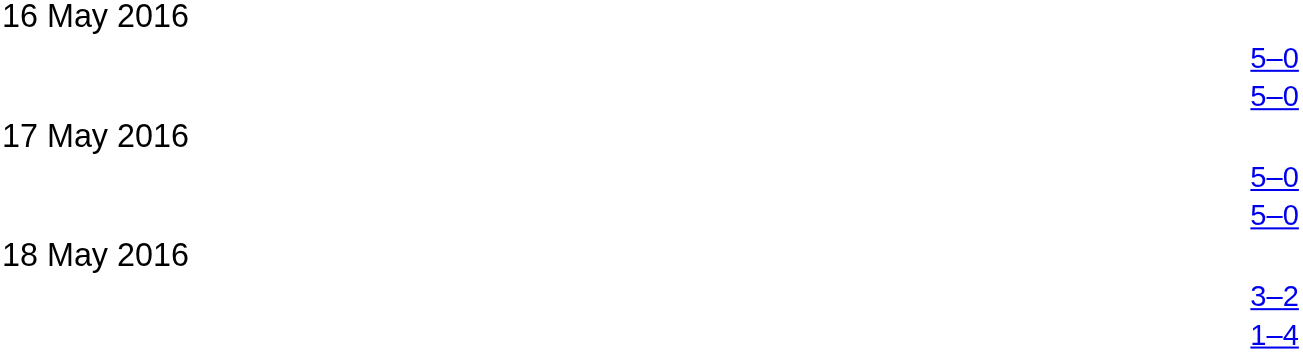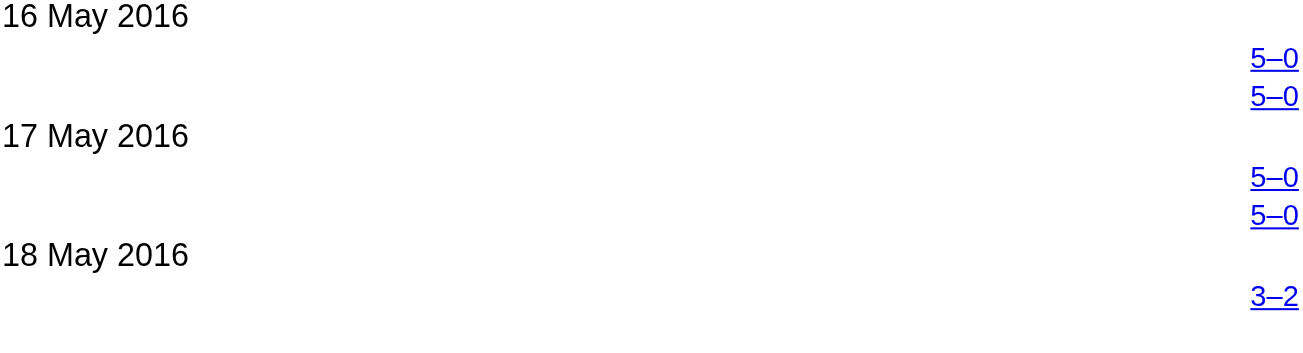- row: 1–4
